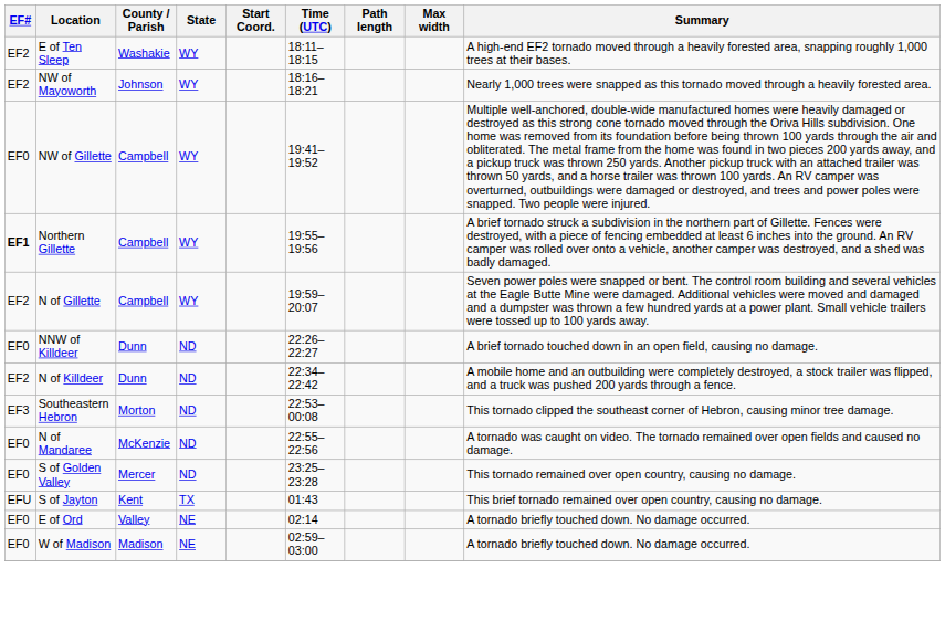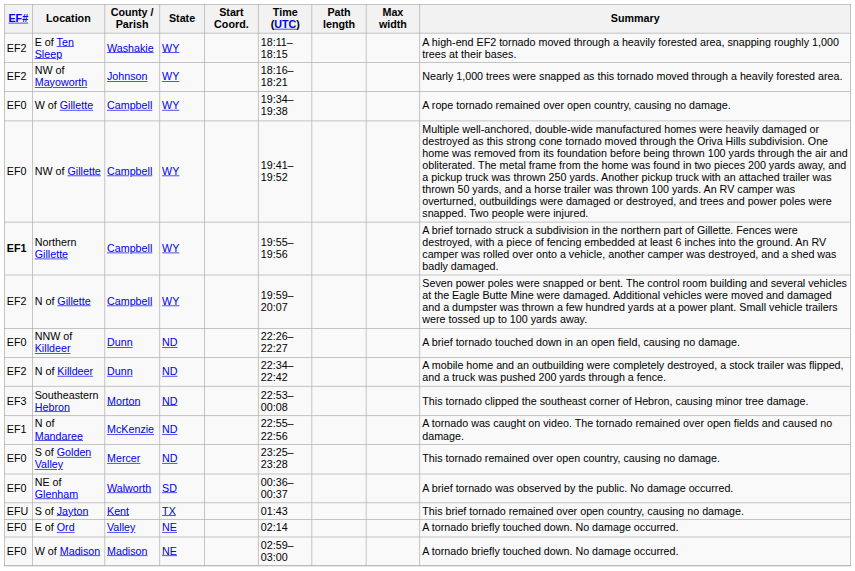+ row: EF0 | W of Gillette | Campbell | WY | 19:34–19:38 | A rope tornado remained over open country, causing no damage.
N of Mandaree | EF#: EF0 -> EF1
+ row: EF0 | NE of Glenham | Walworth | SD | 00:36–00:37 | A brief tornado was observed by the public. No damage occurred.
